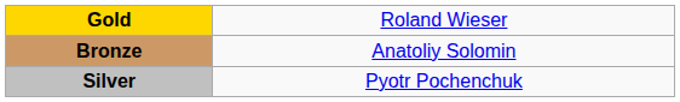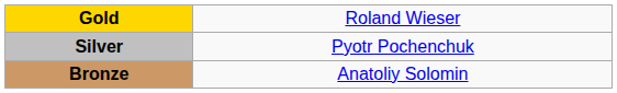rows swapped: Silver <-> Bronze
